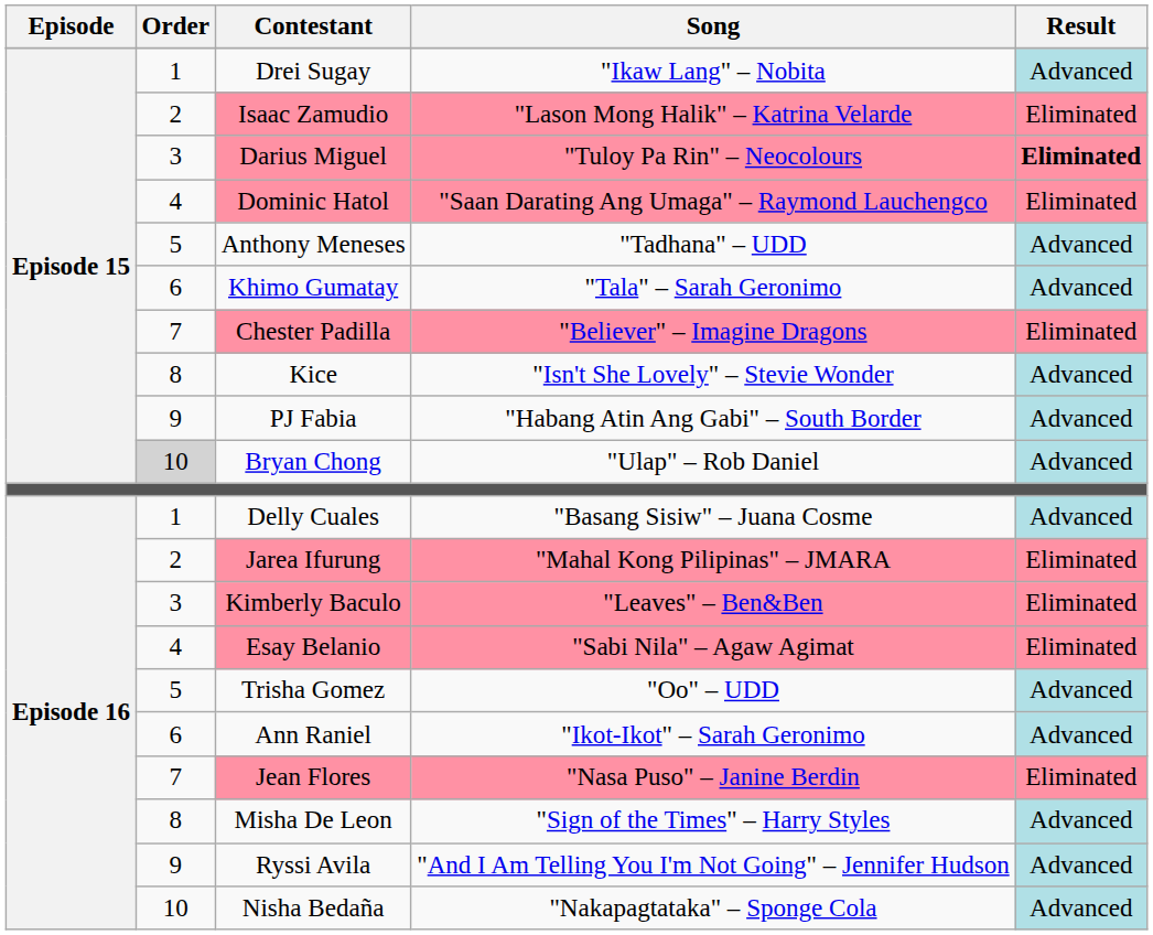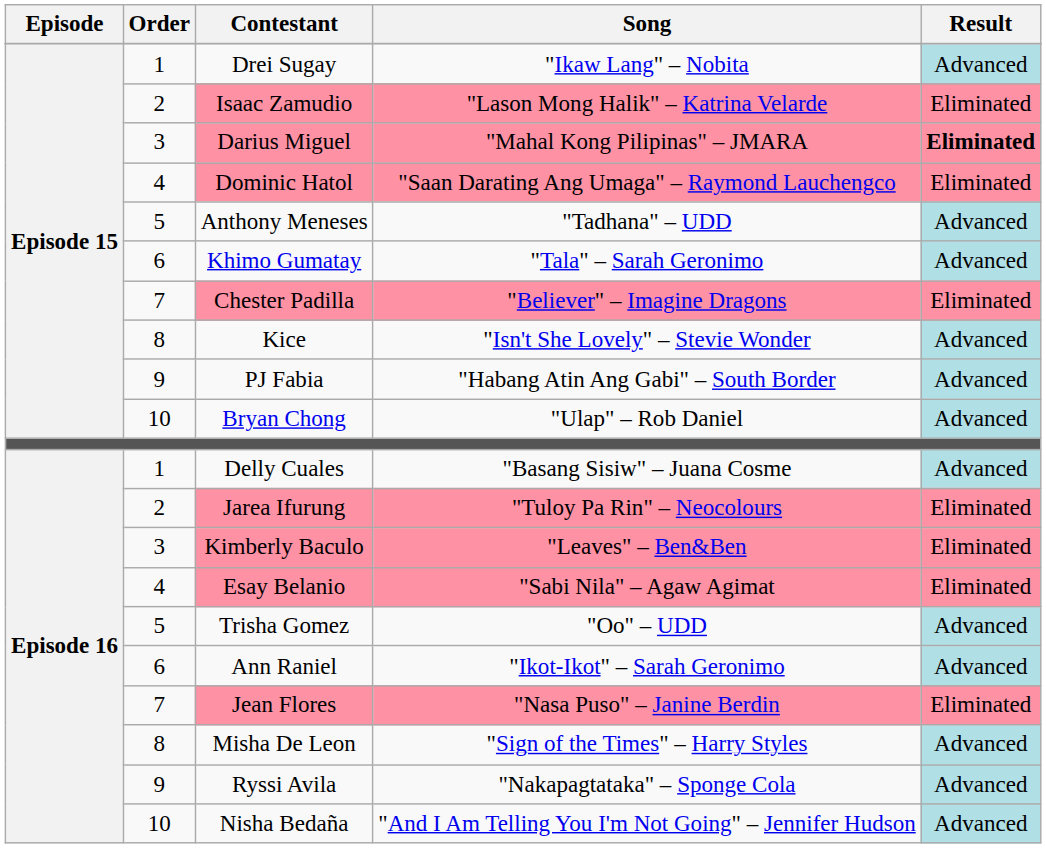Darius Miguel | Song: "Tuloy Pa Rin" – Neocolours -> "Mahal Kong Pilipinas" – JMARA
Bryan Chong | Order: lightgrey background -> no background
Jarea Ifurung | Song: "Mahal Kong Pilipinas" – JMARA -> "Tuloy Pa Rin" – Neocolours
Ryssi Avila | Song: "And I Am Telling You I'm Not Going" – Jennifer Hudson -> "Nakapagtataka" – Sponge Cola
Nisha Bedaña | Song: "Nakapagtataka" – Sponge Cola -> "And I Am Telling You I'm Not Going" – Jennifer Hudson
